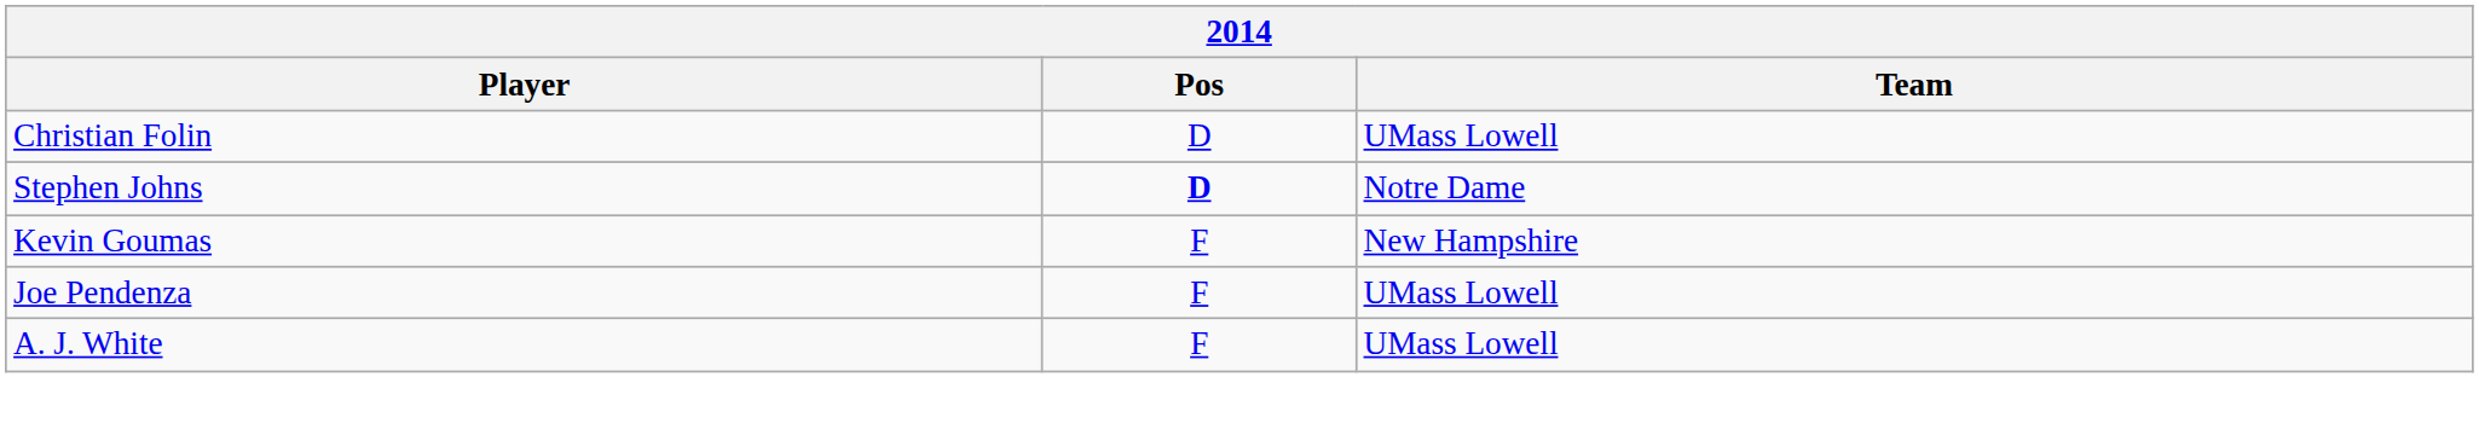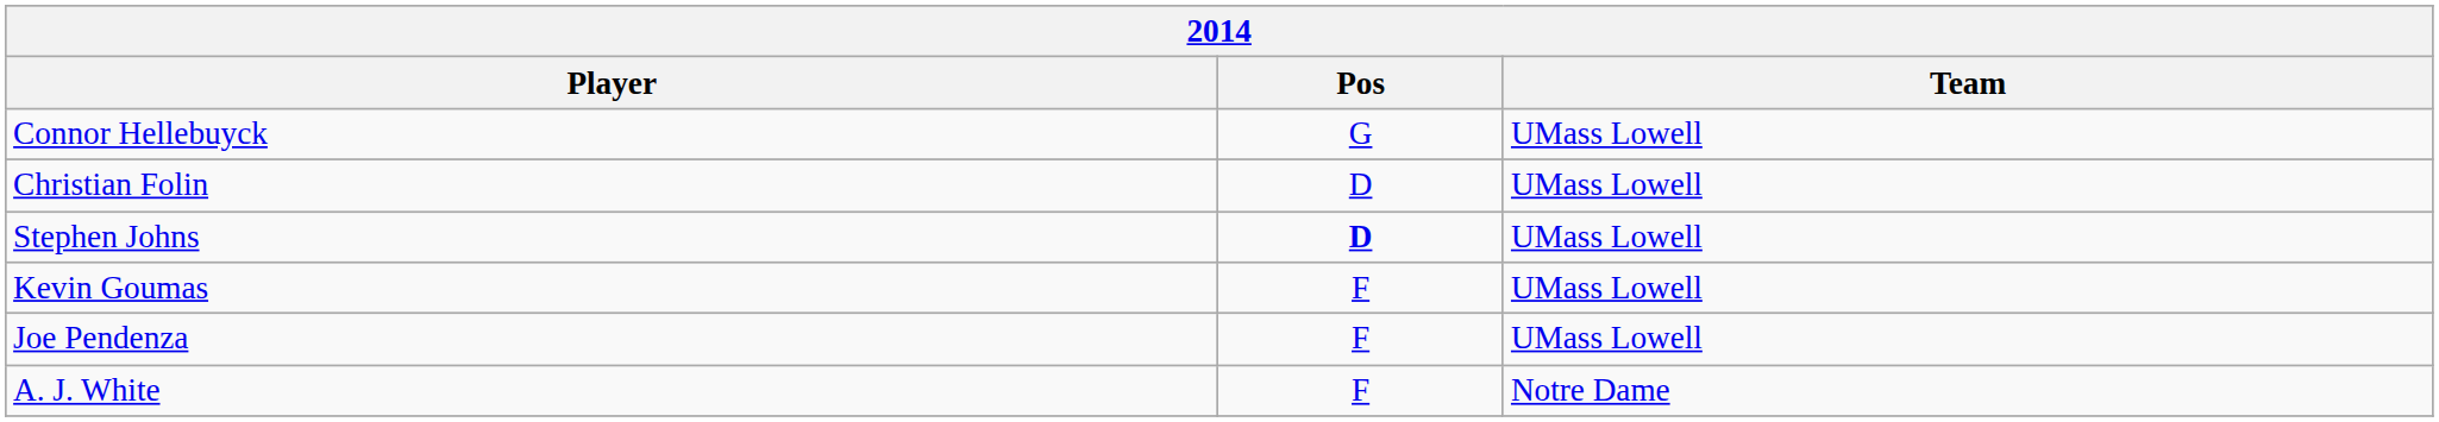+ row: Connor Hellebuyck | G | UMass Lowell
Stephen Johns | Team: Notre Dame -> UMass Lowell
Kevin Goumas | Team: New Hampshire -> UMass Lowell
A. J. White | Team: UMass Lowell -> Notre Dame
